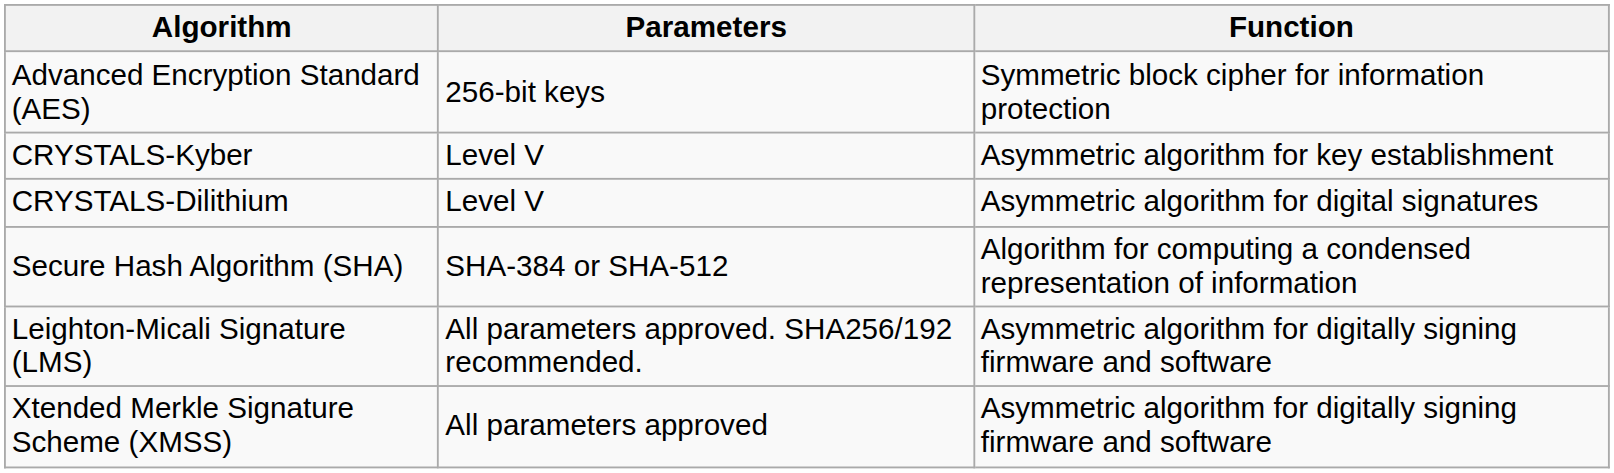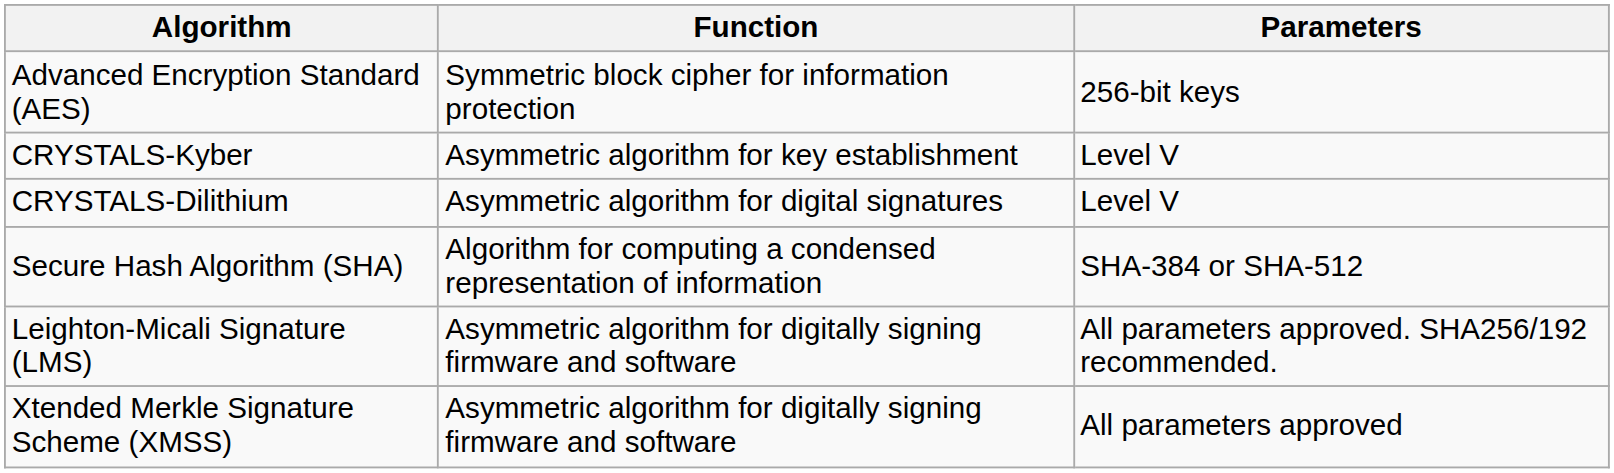columns swapped: Function <-> Parameters
